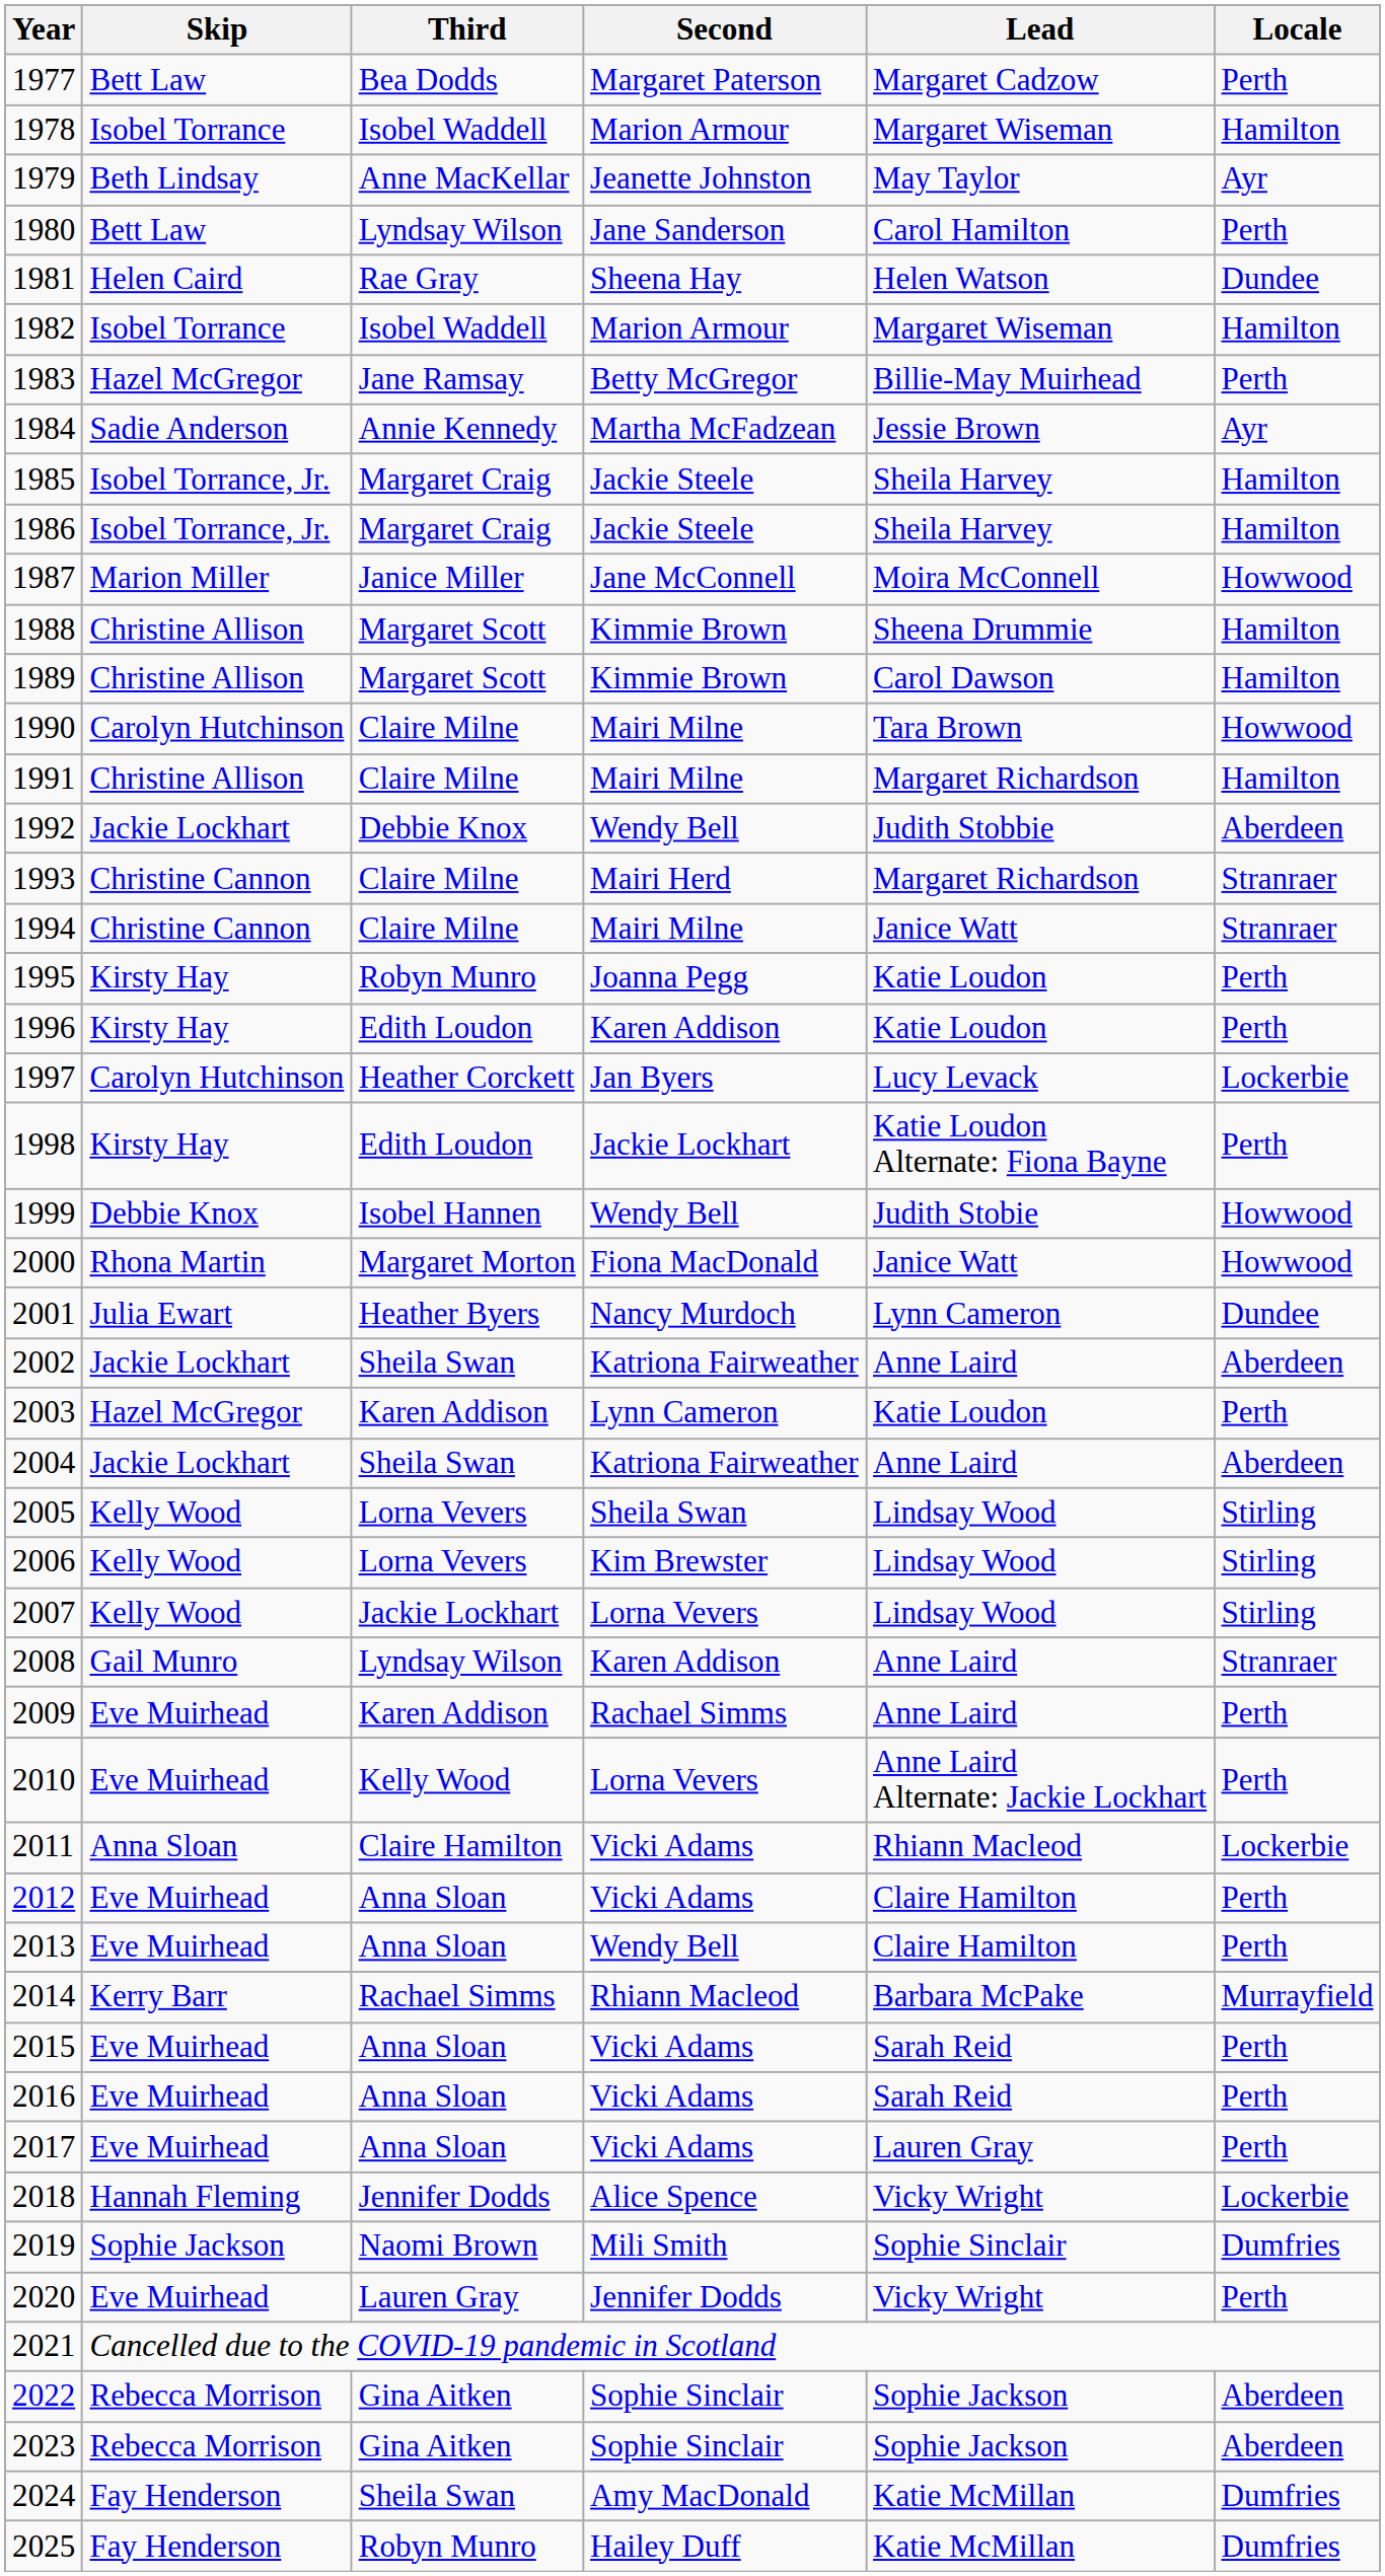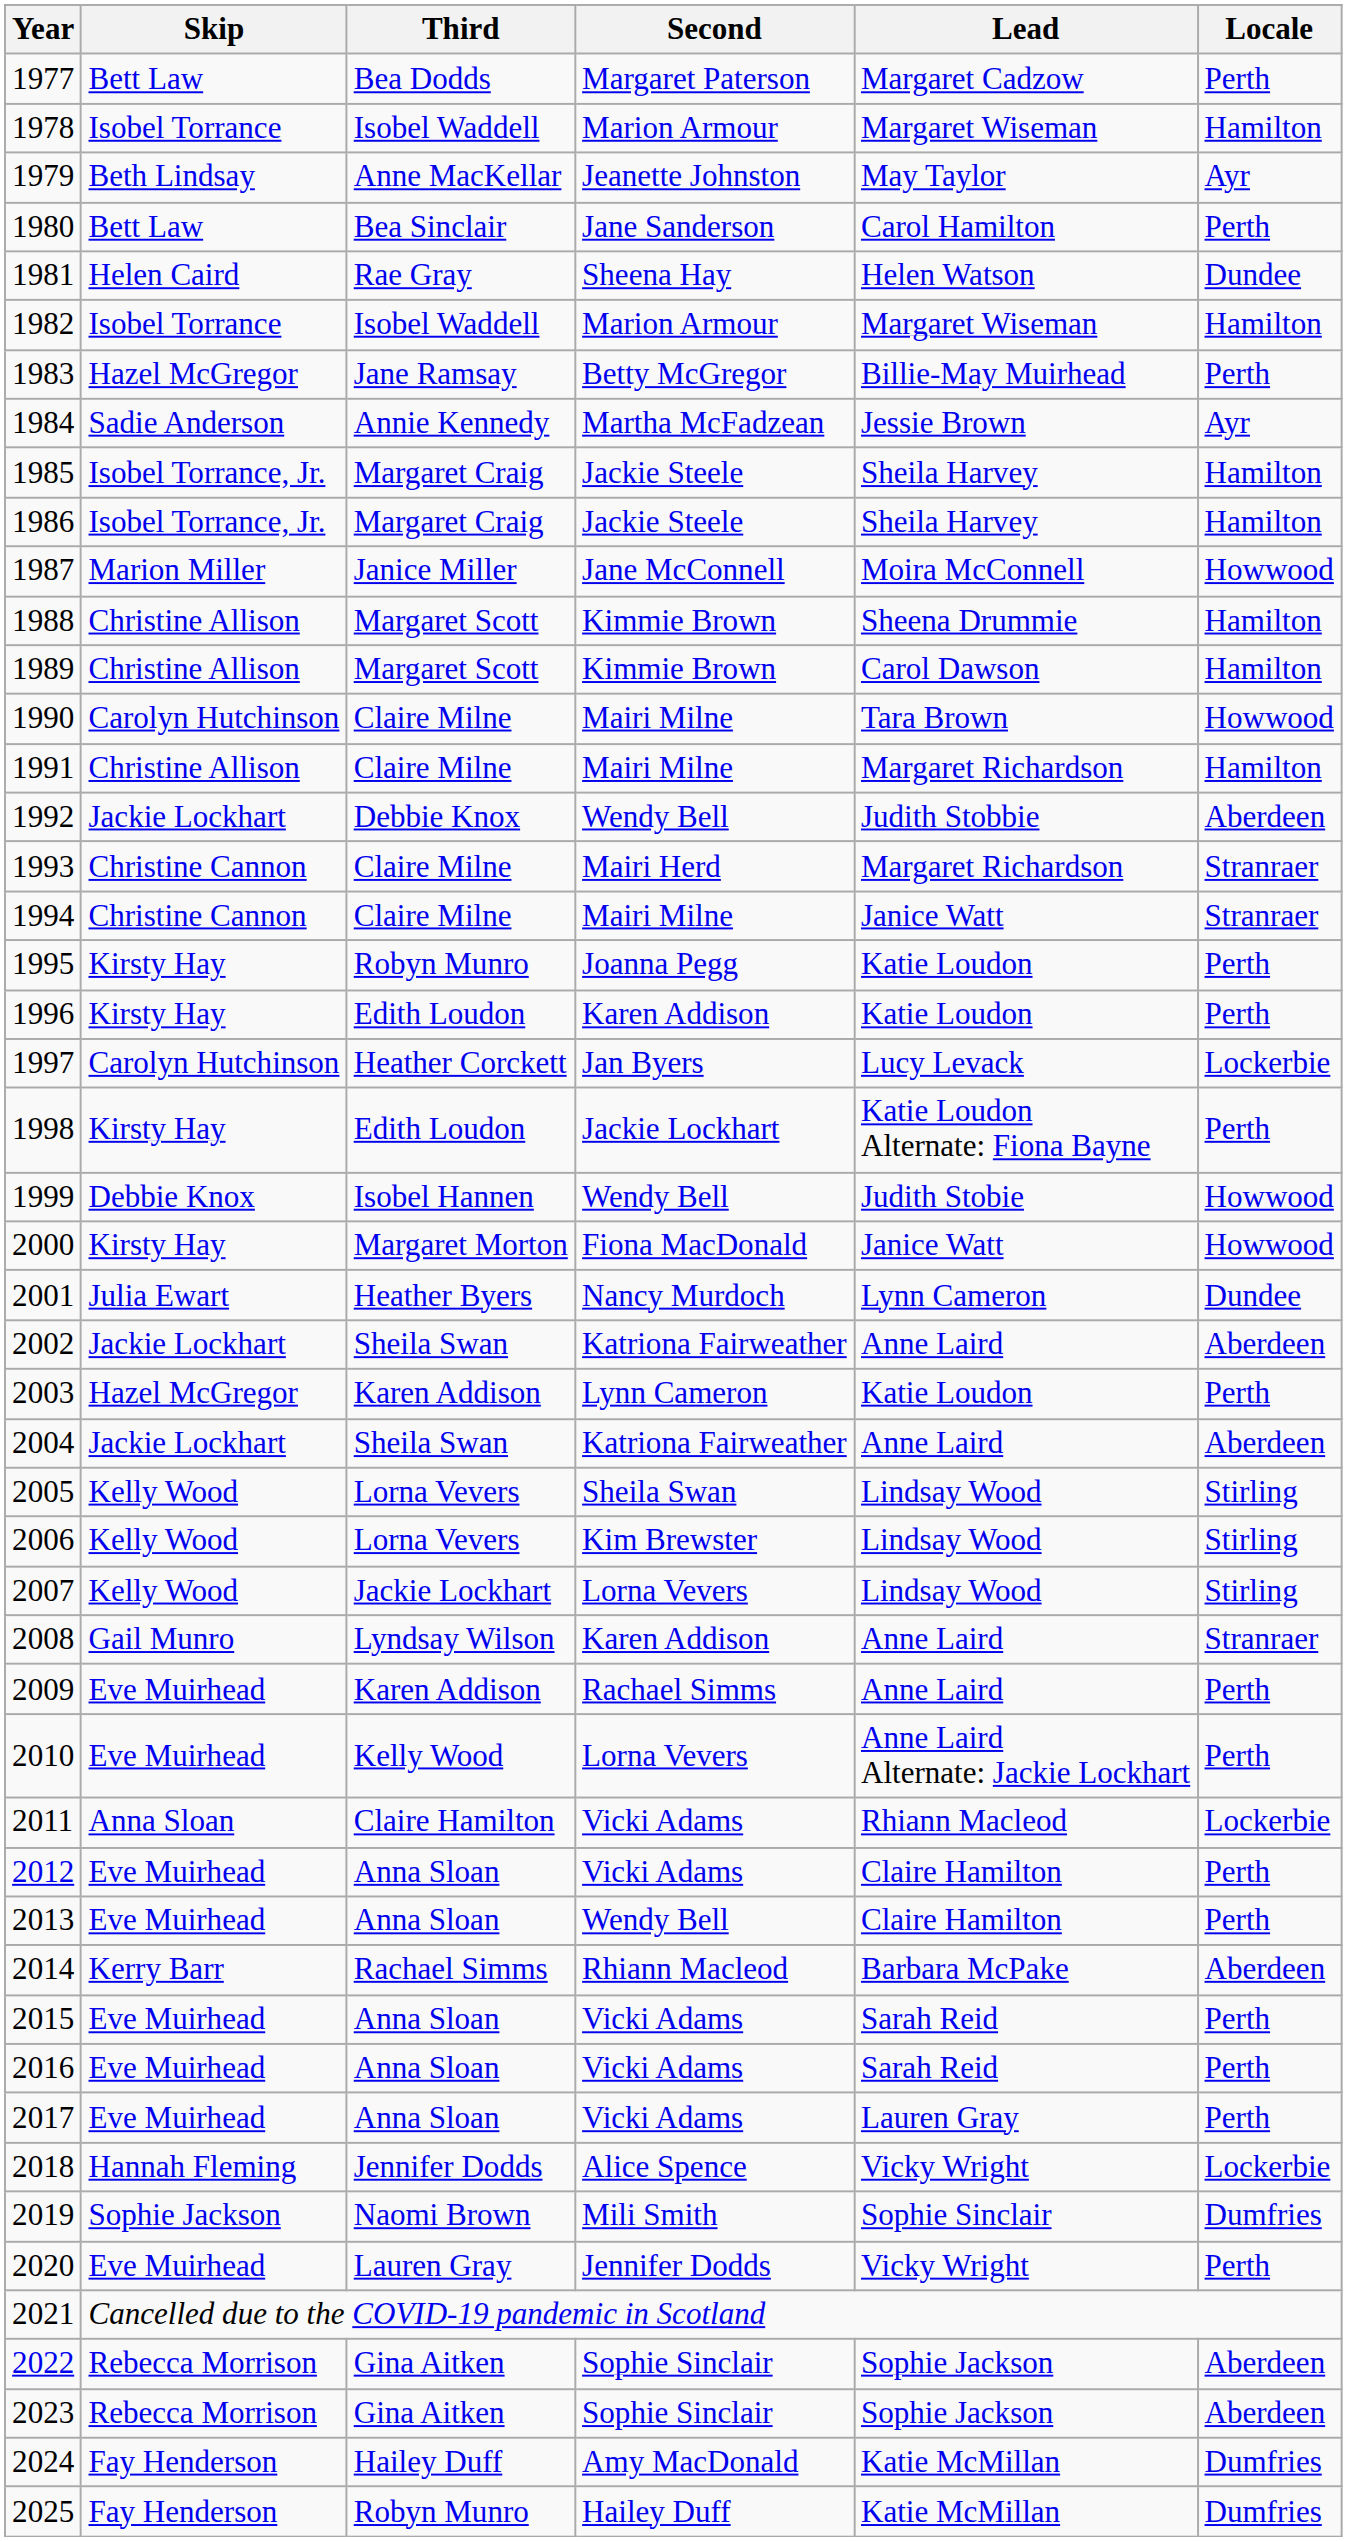1980 | Third: Lyndsay Wilson -> Bea Sinclair
2000 | Skip: Rhona Martin -> Kirsty Hay
2014 | Locale: Murrayfield -> Aberdeen
2024 | Third: Sheila Swan -> Hailey Duff
